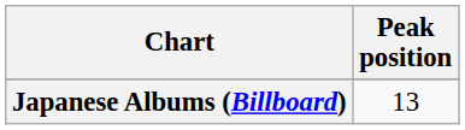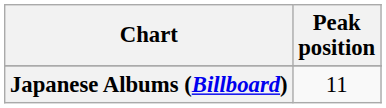Japanese Albums (Billboard) | Peak position: 13 -> 11
